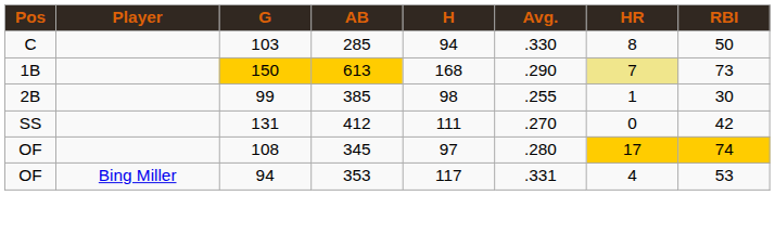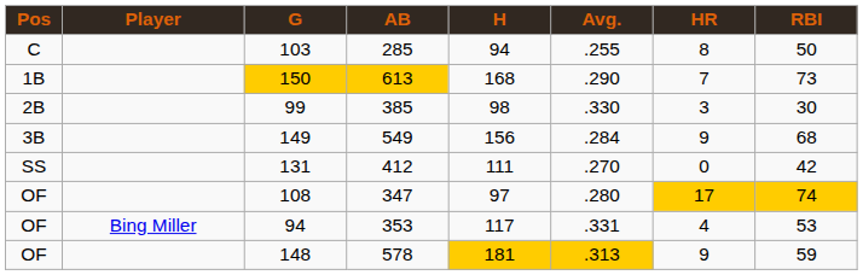103 | Avg.: .330 -> .255
150 | HR: khaki background -> no background
99 | Avg.: .255 -> .330
99 | HR: 1 -> 3
+ row: 3B | 149 | 549 | 156 | .284 | 9 | 68
108 | AB: 345 -> 347
+ row: OF | 148 | 578 | 181 | .313 | 9 | 59
